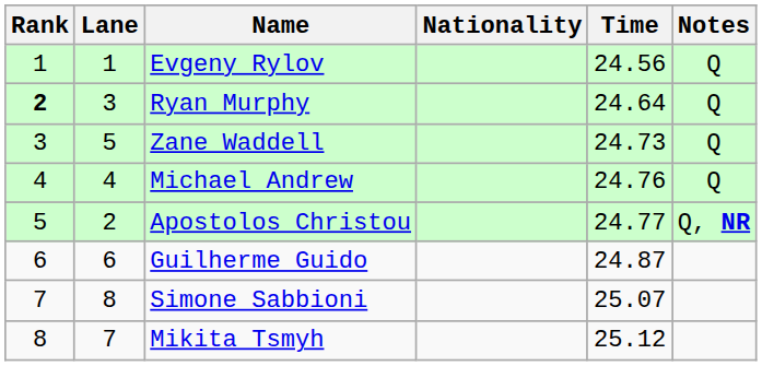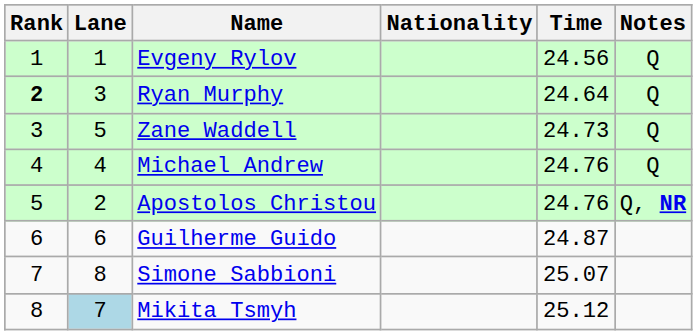Apostolos Christou | Time: 24.77 -> 24.76
Mikita Tsmyh | Lane: no background -> lightblue background
